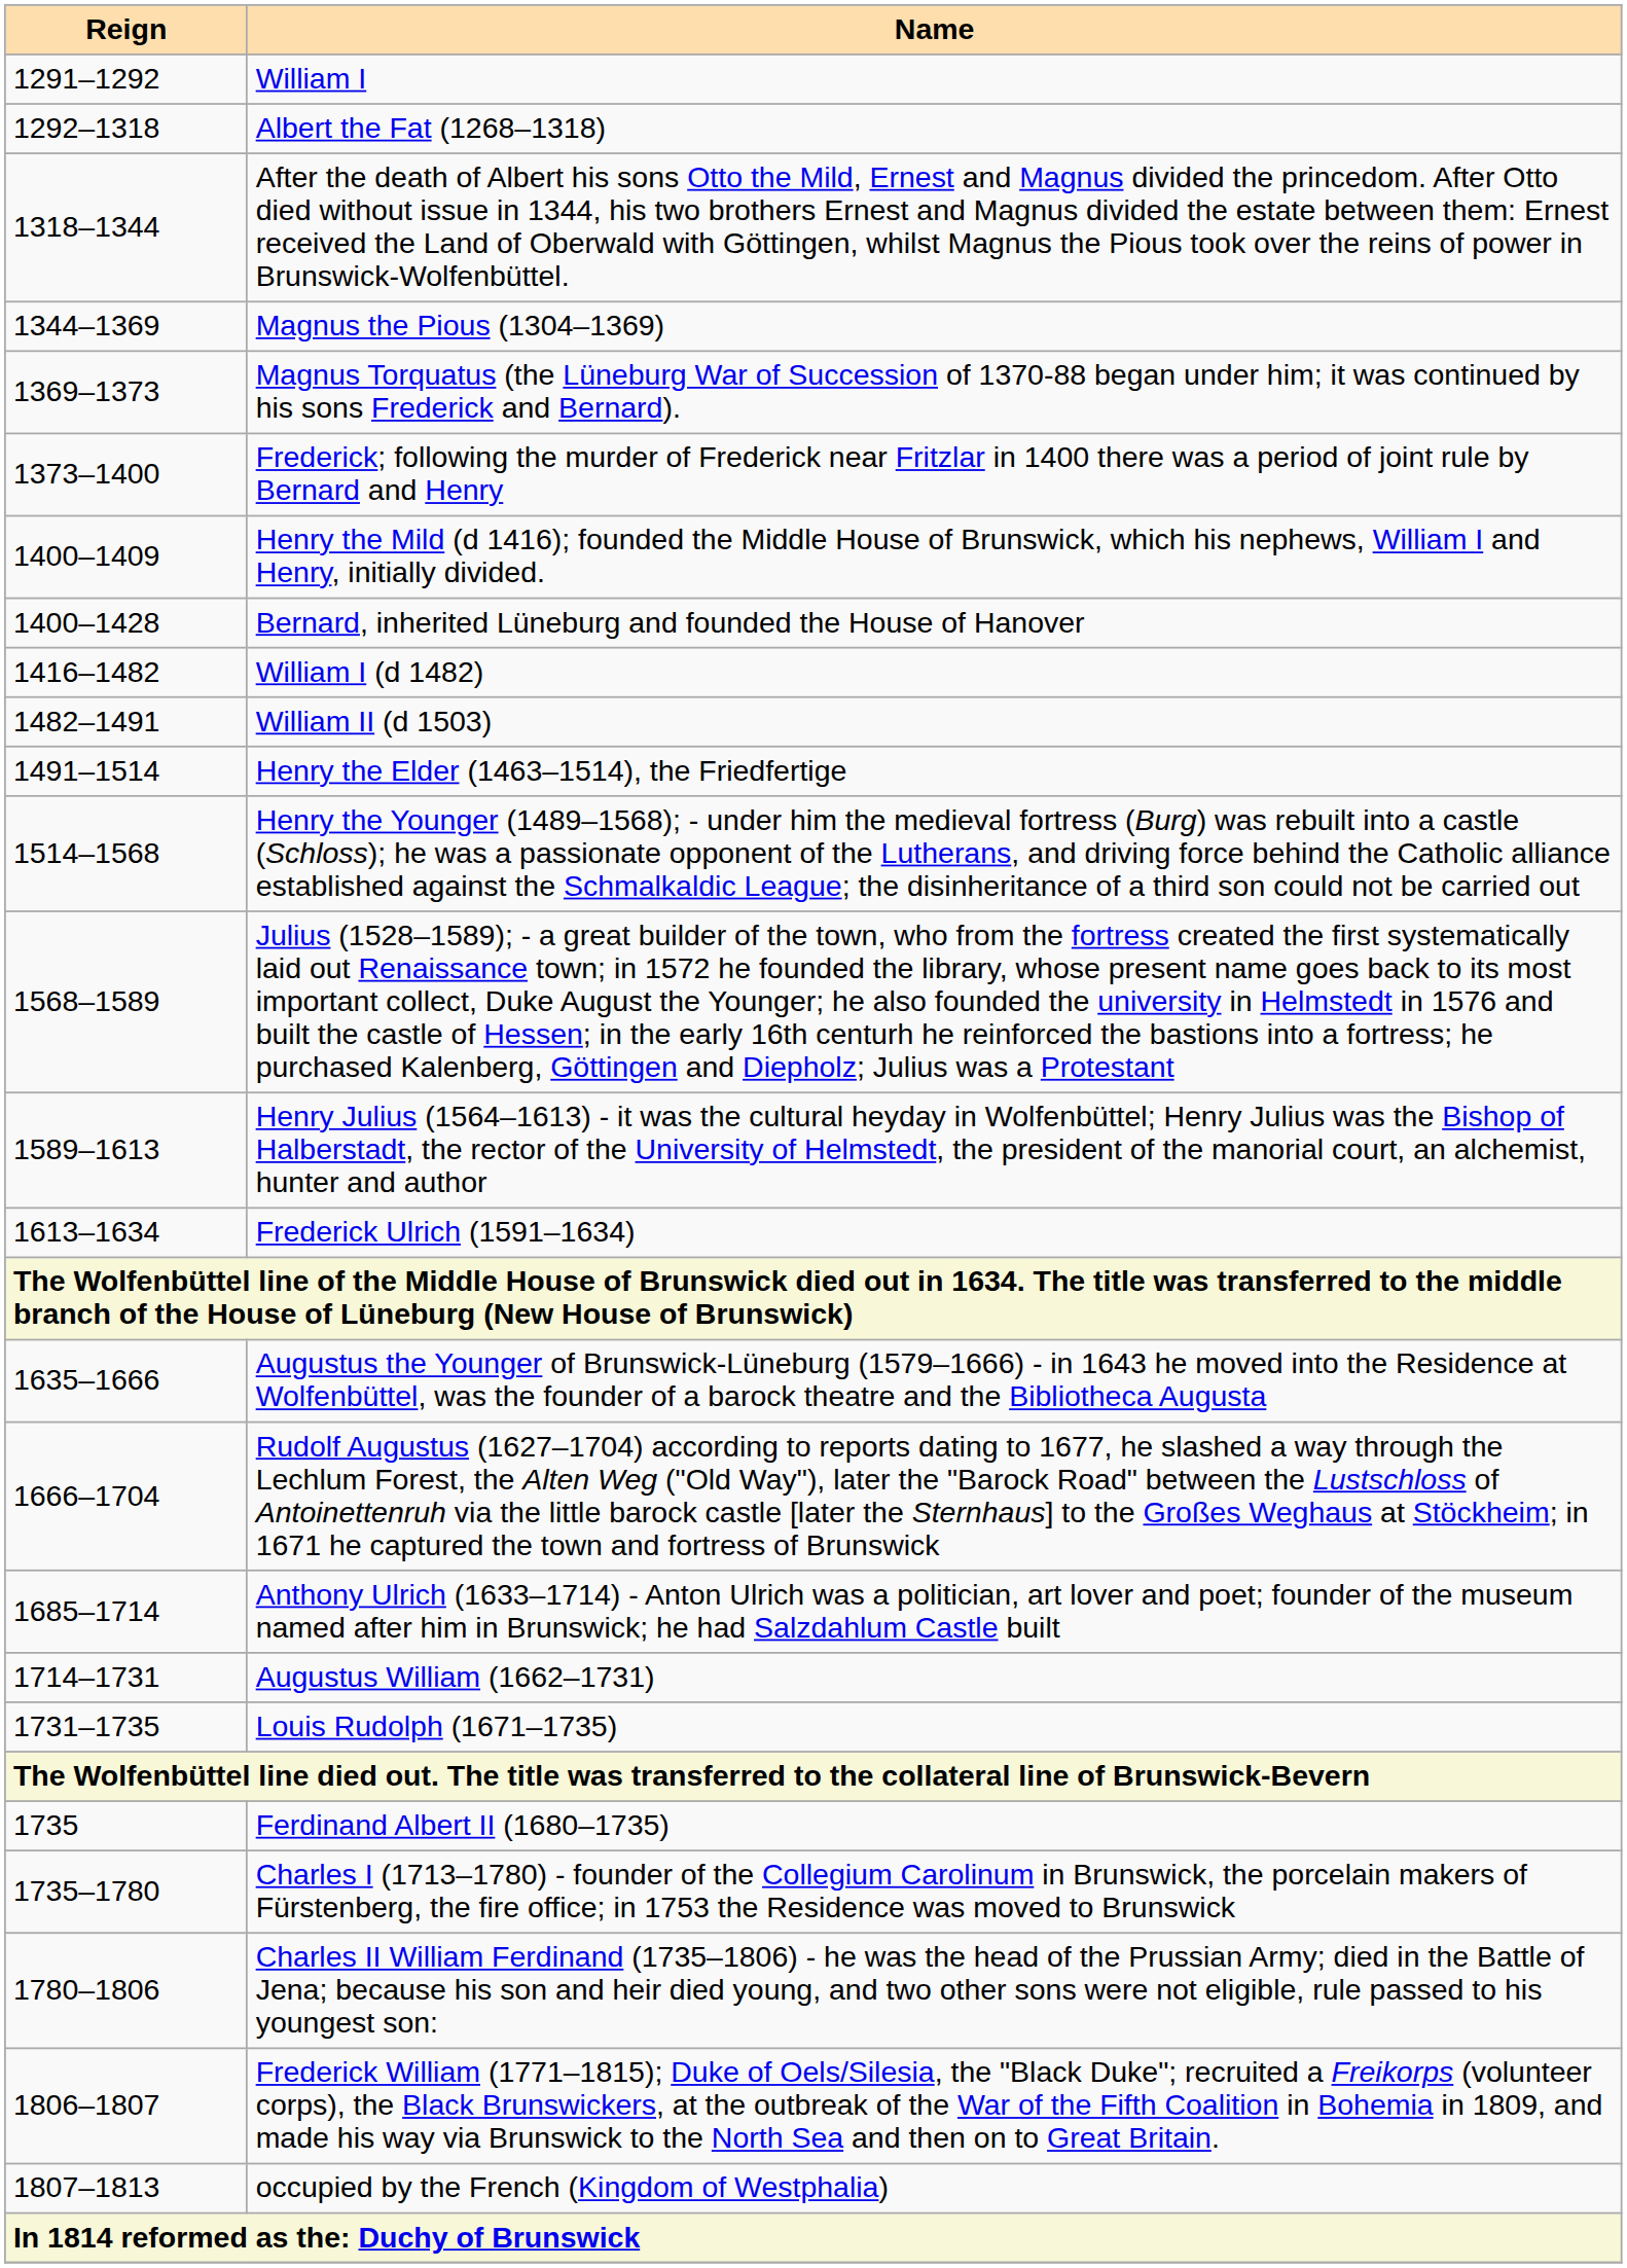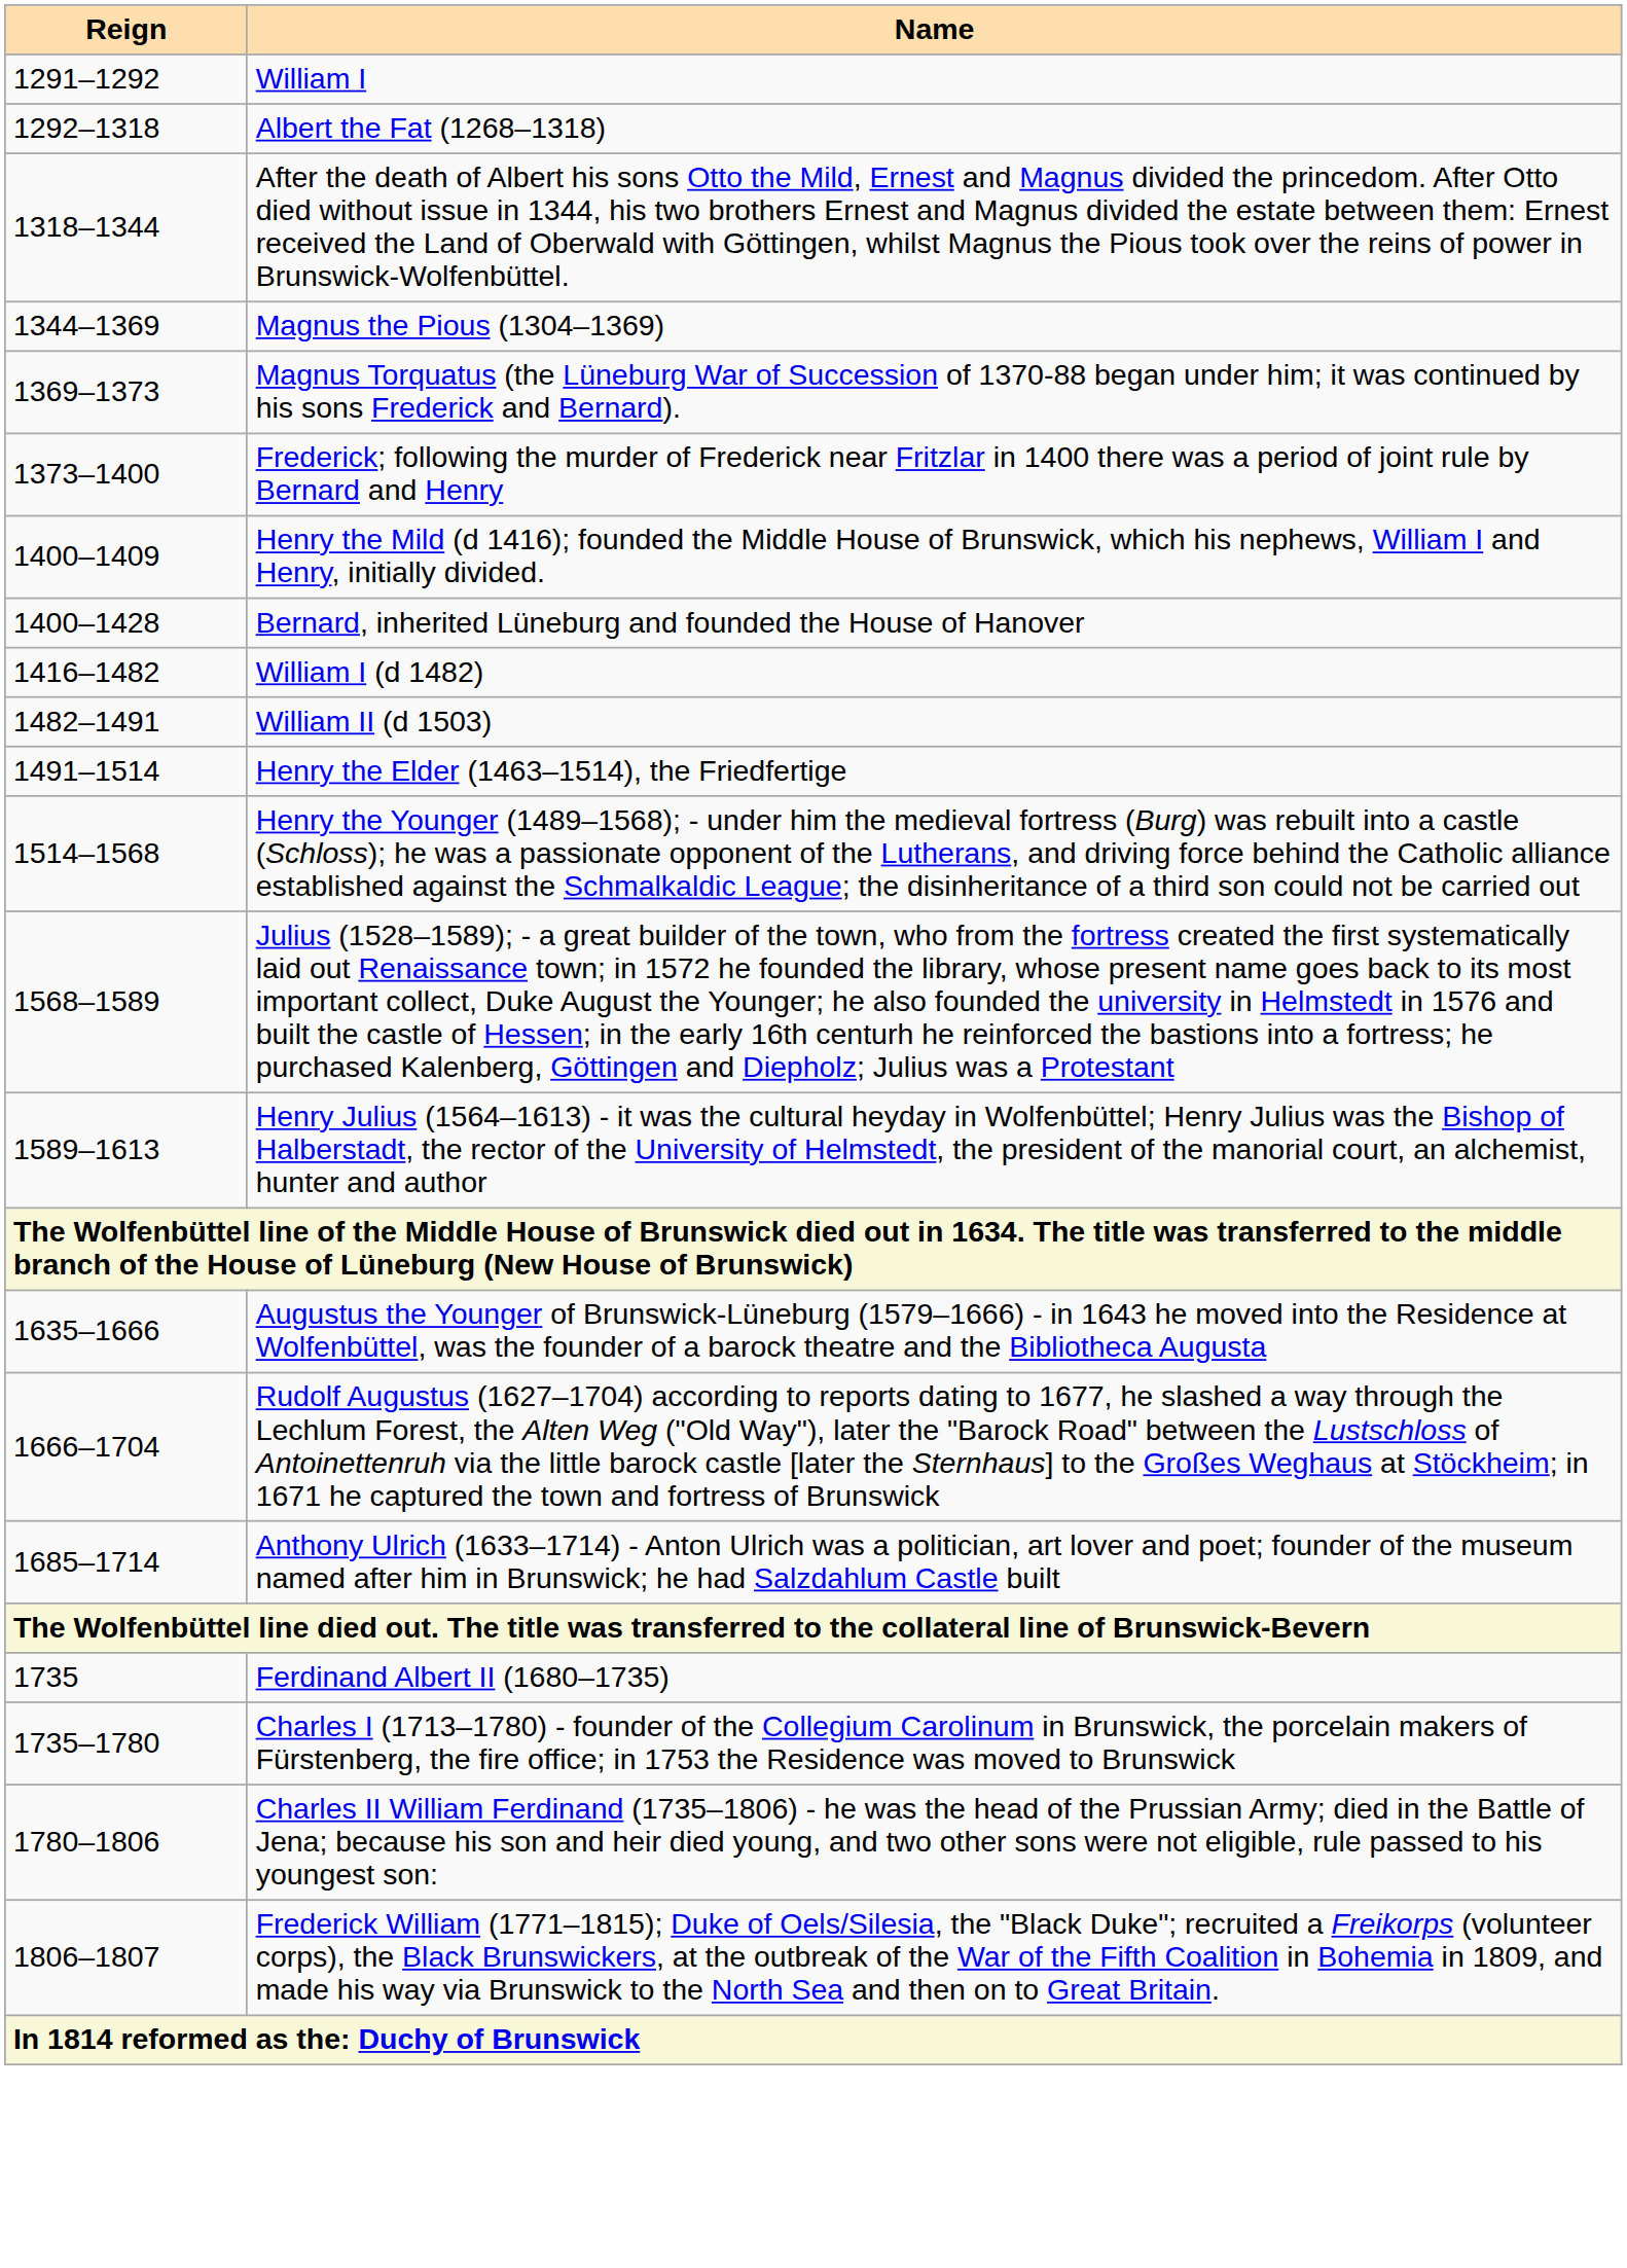- row: 1613–1634 | Frederick Ulrich (1591–1634)
- row: 1714–1731 | Augustus William (1662–1731)
- row: 1731–1735 | Louis Rudolph (1671–1735)
- row: 1807–1813 | occupied by the French (Kingdom of Westphalia)
